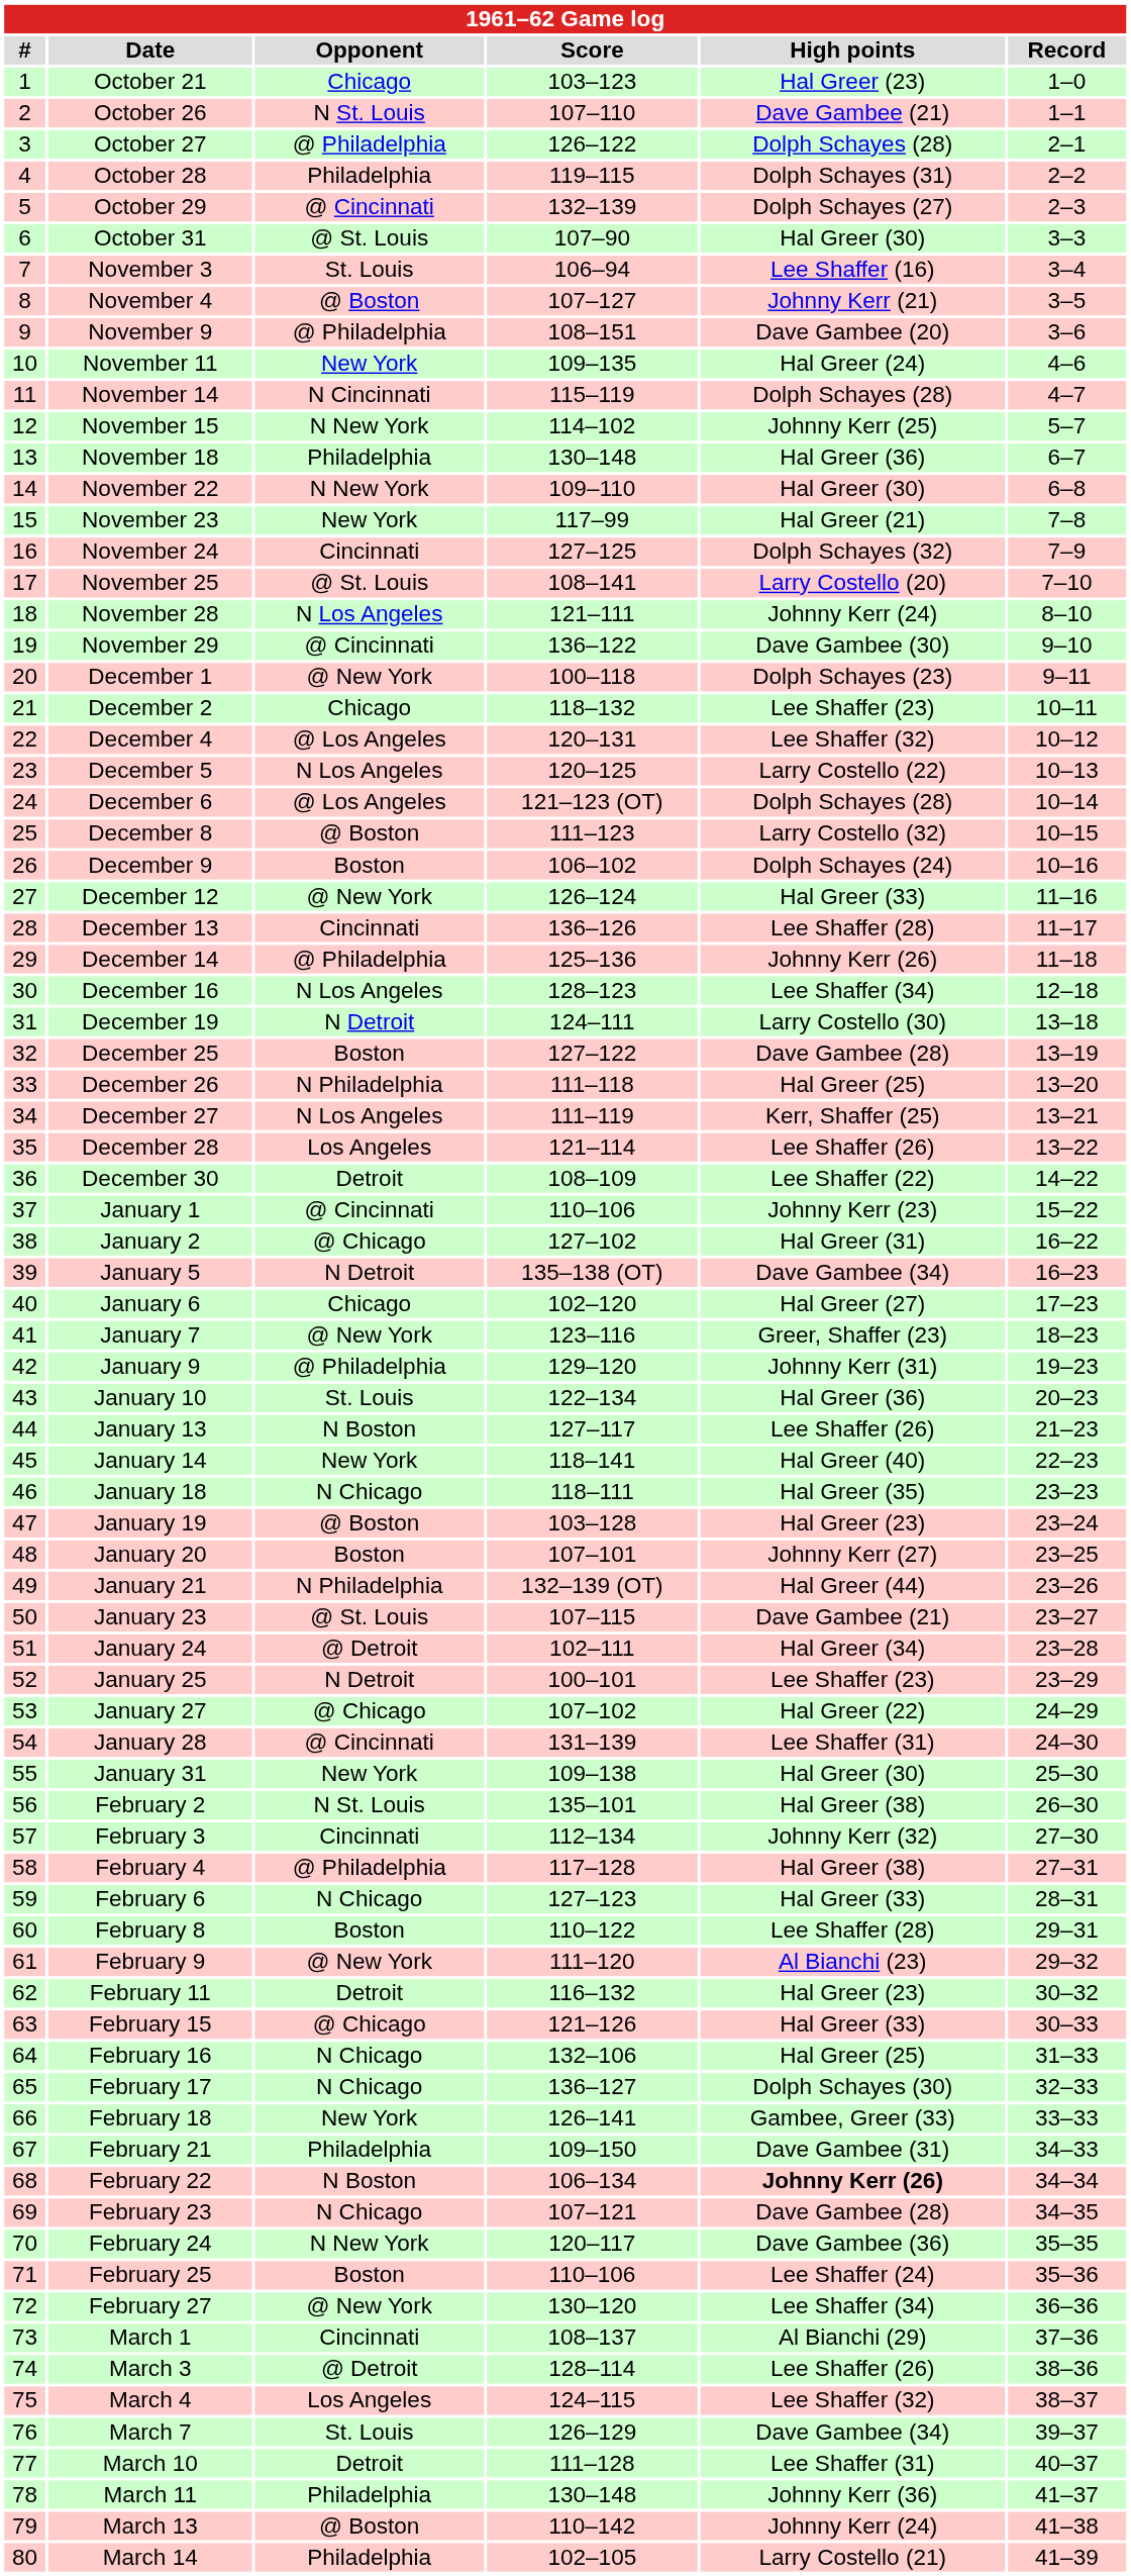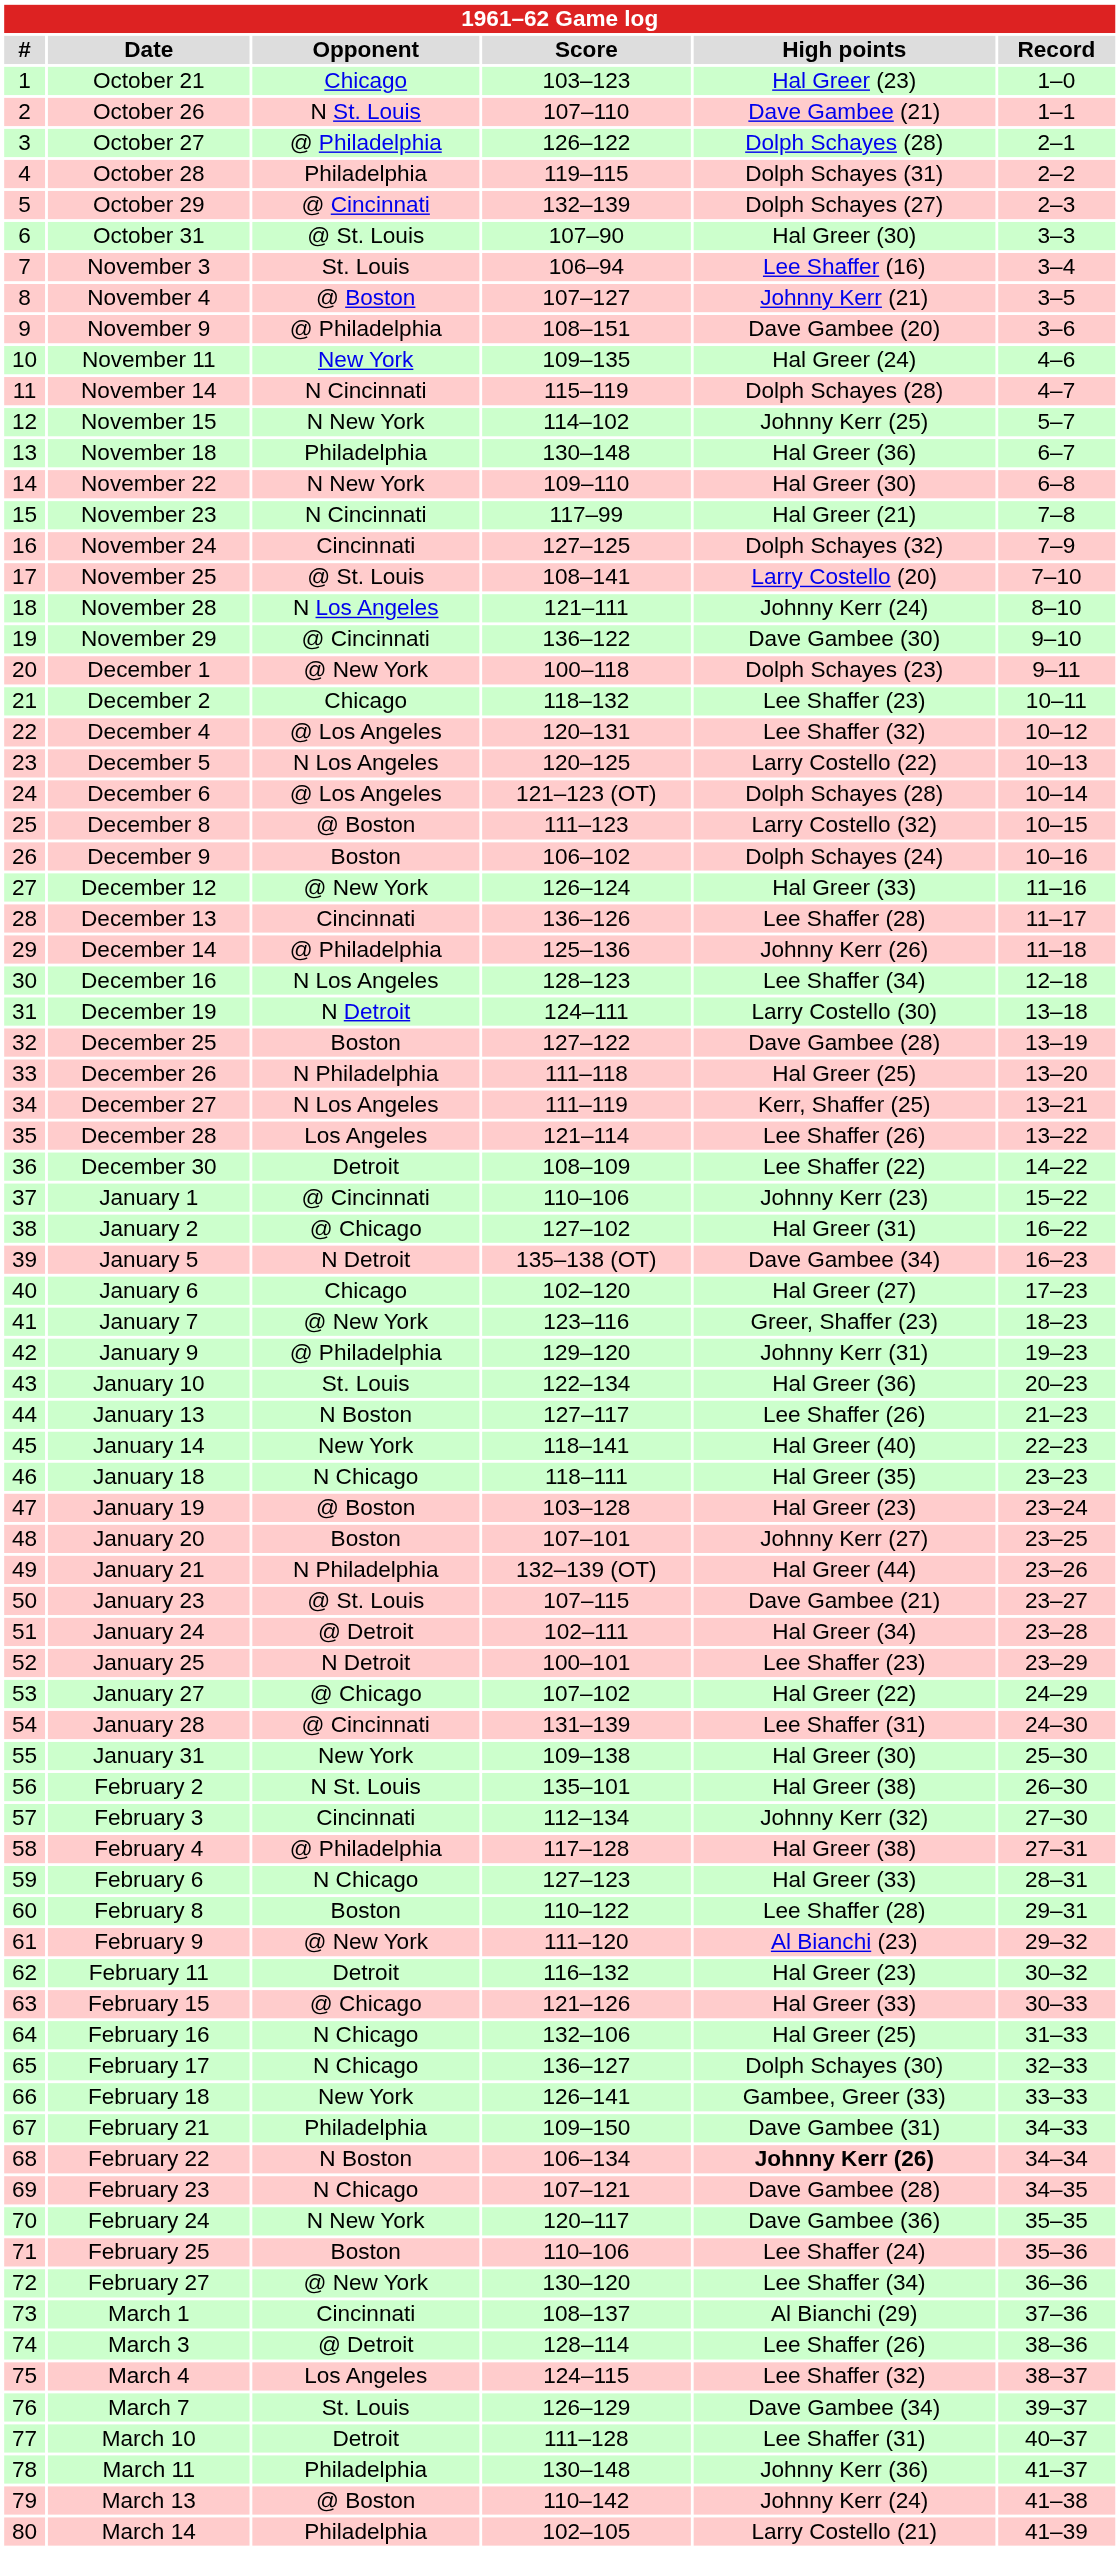November 23 | Opponent: New York -> N Cincinnati
